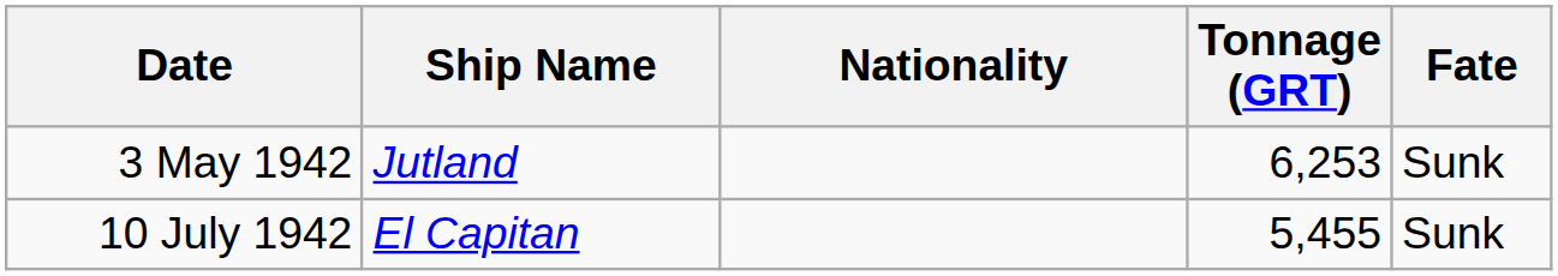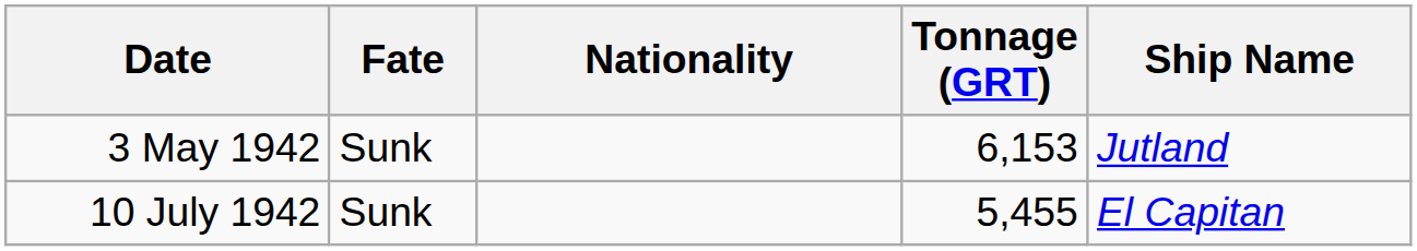columns swapped: Ship Name <-> Fate
3 May 1942 | Tonnage (GRT): 6,253 -> 6,153
